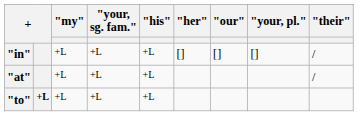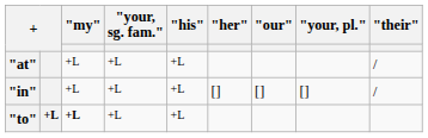rows swapped: "in" <-> "at"
"to" | "my": normal -> bold
